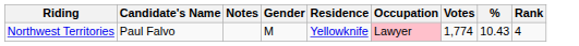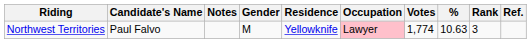+ column: Ref.
Northwest Territories | %: 10.43 -> 10.63
Northwest Territories | Rank: 4 -> 3
